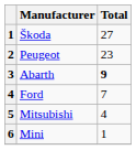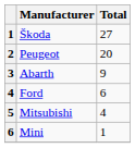Peugeot | Total: 23 -> 20
Abarth | Total: bold -> normal
Ford | Total: 7 -> 6
